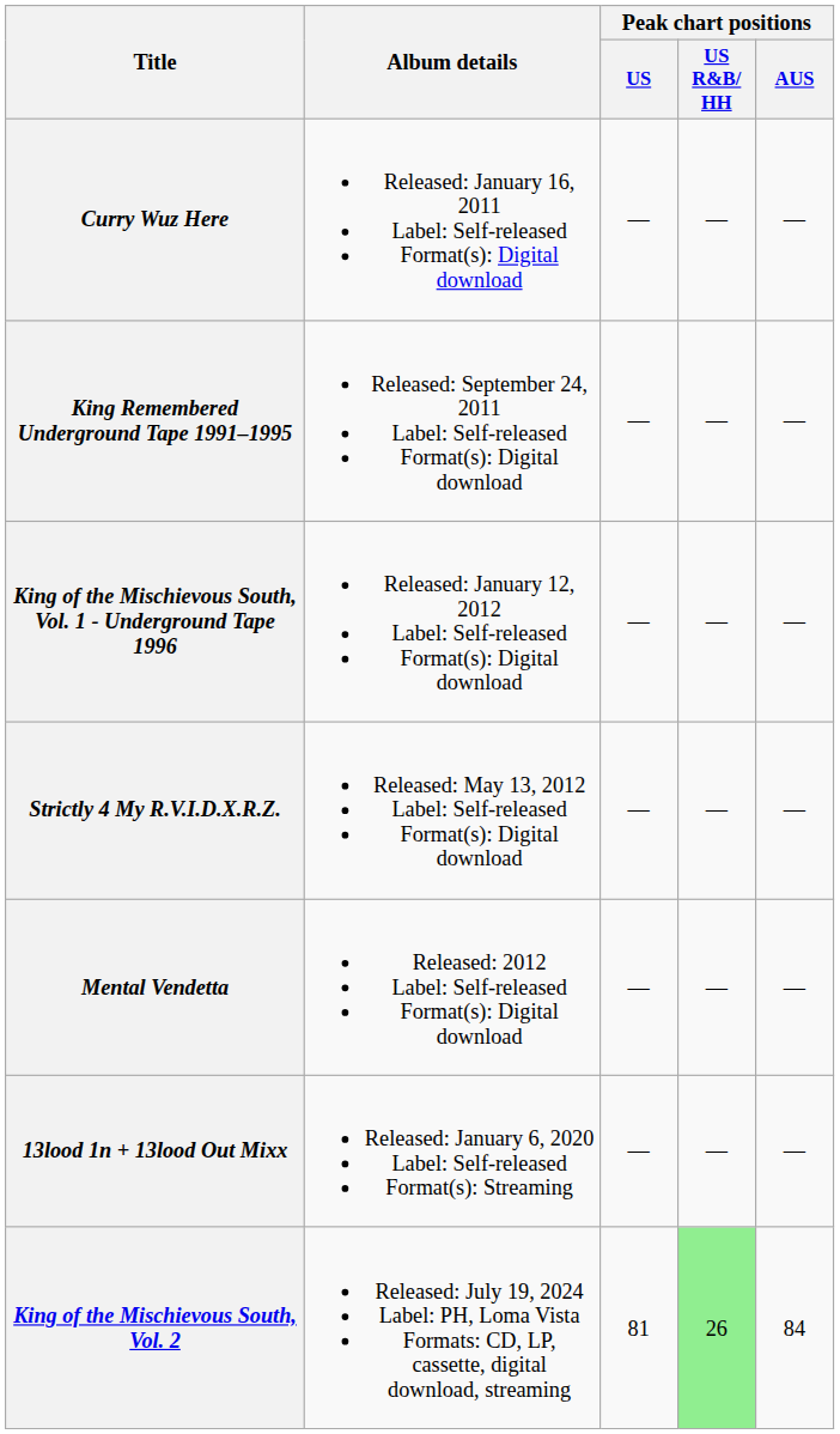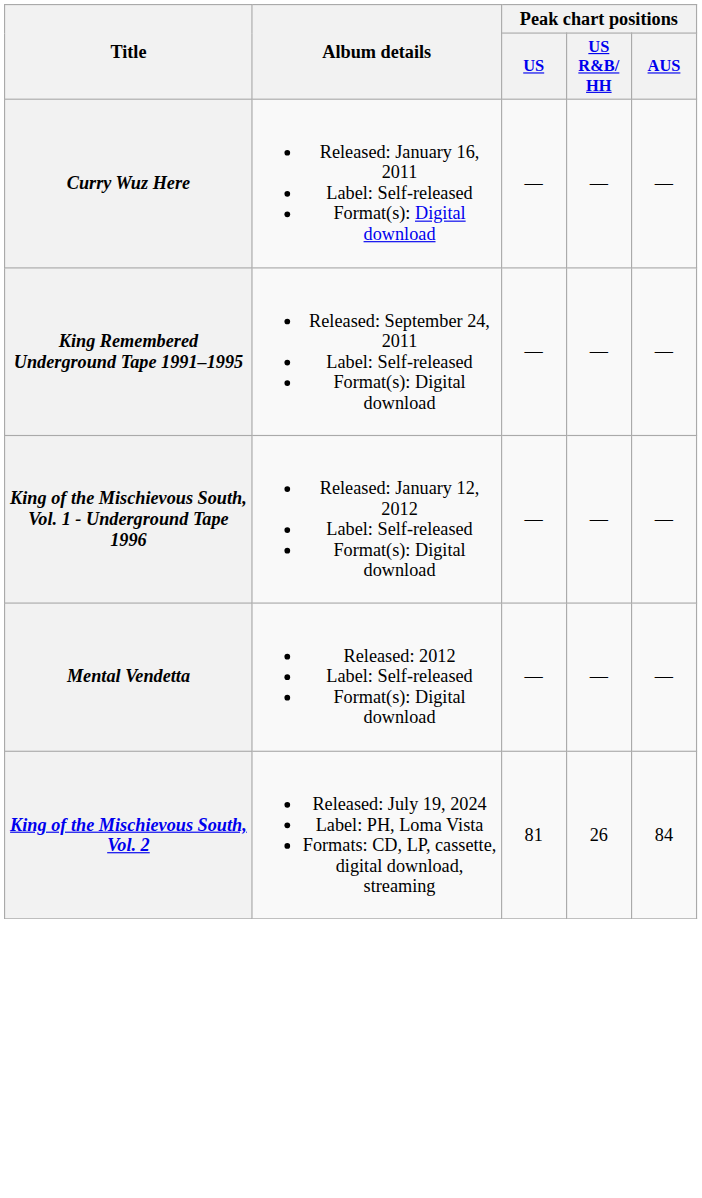- row: Strictly 4 My R.V.I.D.X.R.Z. | Released: May 13, 2012 Label: Self-released Format(s): Digital download | — | — | —
- row: 13lood 1n + 13lood Out Mixx | Released: January 6, 2020 Label: Self-released Format(s): Streaming | — | — | —
King of the Mischievous South, Vol. 2 | Peak chart positions / US R&B/ HH: lightgreen background -> no background
